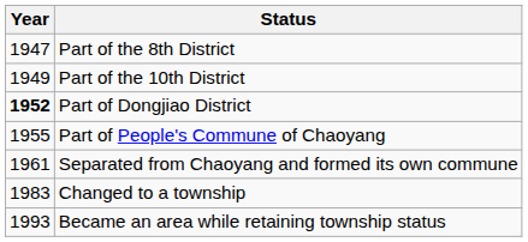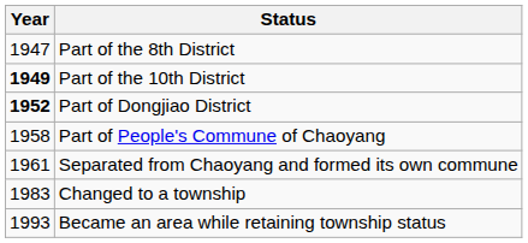Part of the 10th District | Year: normal -> bold
Part of People's Commune of Chaoyang | Year: 1955 -> 1958
